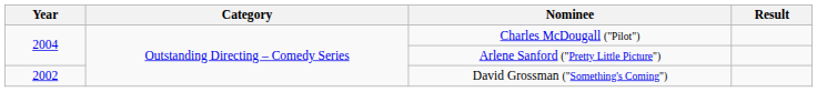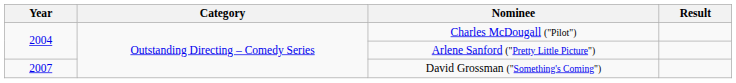David Grossman ("Something's Coming") | Year: 2002 -> 2007
